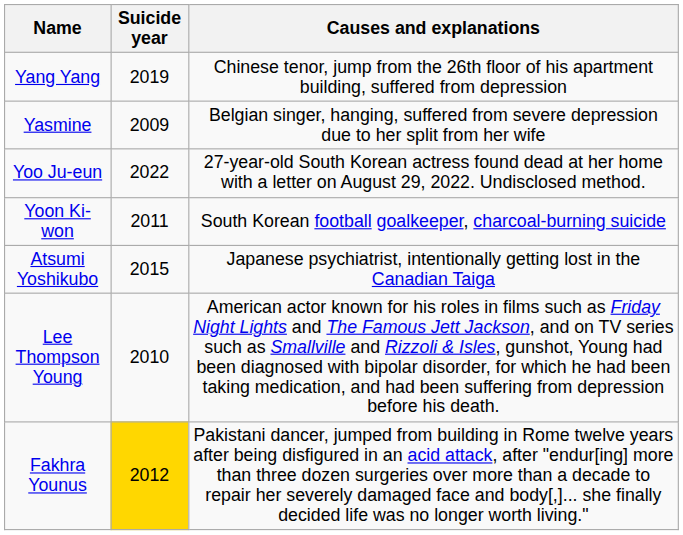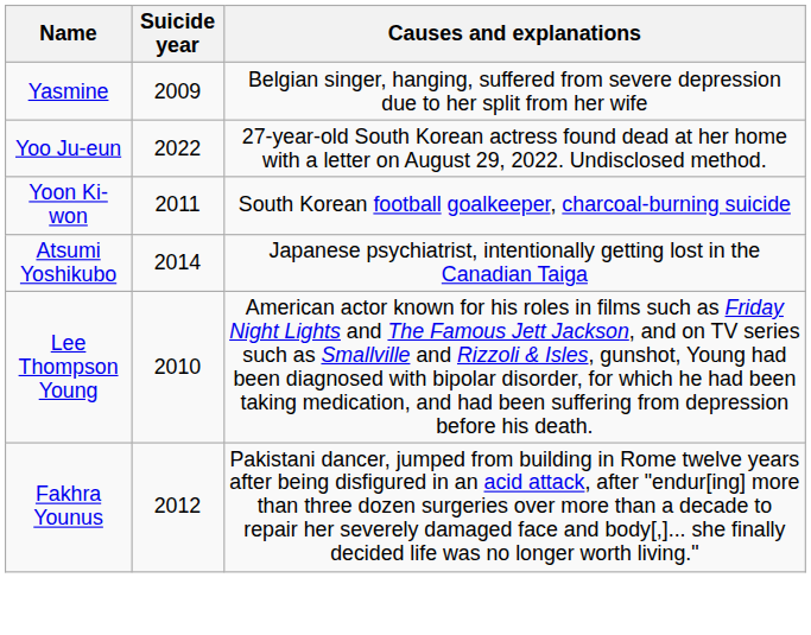- row: Yang Yang | 2019 | Chinese tenor, jump from the 26th floor of his apartment building, suffered from depression
Atsumi Yoshikubo | Suicide year: 2015 -> 2014
Fakhra Younus | Suicide year: gold background -> no background
